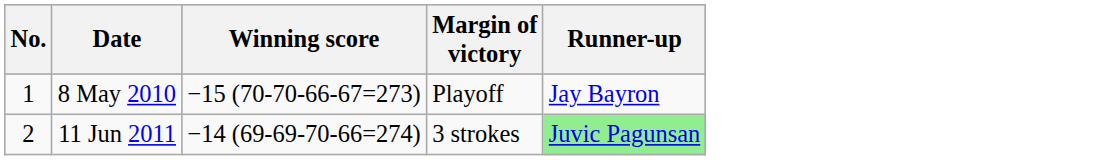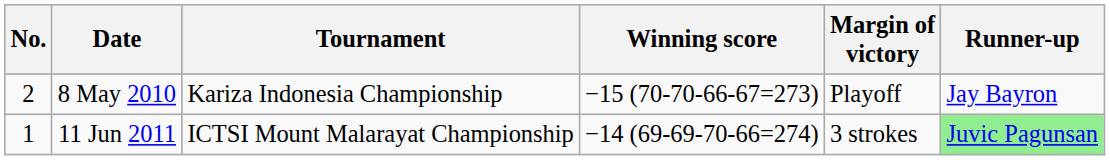+ column: Tournament | Kariza Indonesia Championship | ICTSI Mount Malarayat Championship
8 May 2010 | No.: 1 -> 2
11 Jun 2011 | No.: 2 -> 1
